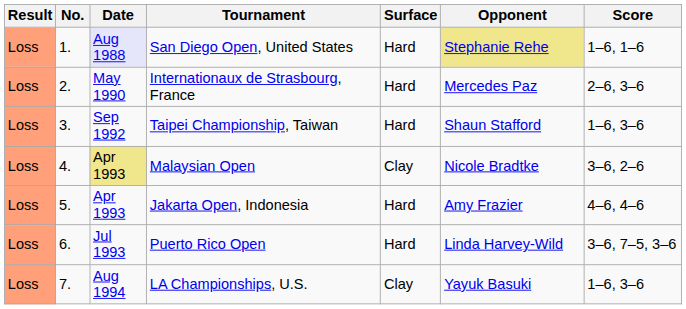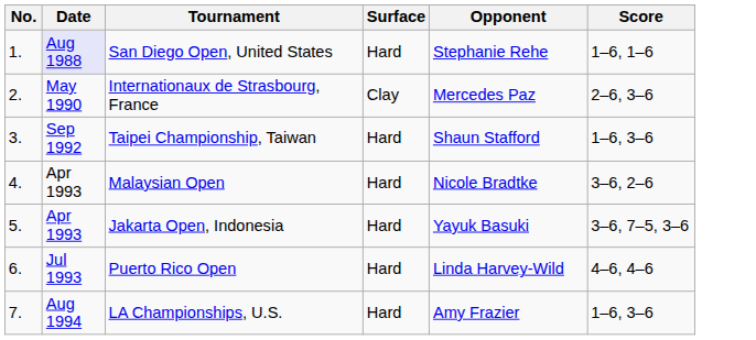- column: Result | Loss | Loss | Loss | Loss | Loss | Loss | Loss
San Diego Open, United States | Opponent: khaki background -> no background
Internationaux de Strasbourg, France | Surface: Hard -> Clay
Malaysian Open | Date: khaki background -> no background
Malaysian Open | Surface: Clay -> Hard
Jakarta Open, Indonesia | Opponent: Amy Frazier -> Yayuk Basuki
Jakarta Open, Indonesia | Score: 4–6, 4–6 -> 3–6, 7–5, 3–6
Puerto Rico Open | Score: 3–6, 7–5, 3–6 -> 4–6, 4–6
LA Championships, U.S. | Surface: Clay -> Hard
LA Championships, U.S. | Opponent: Yayuk Basuki -> Amy Frazier
